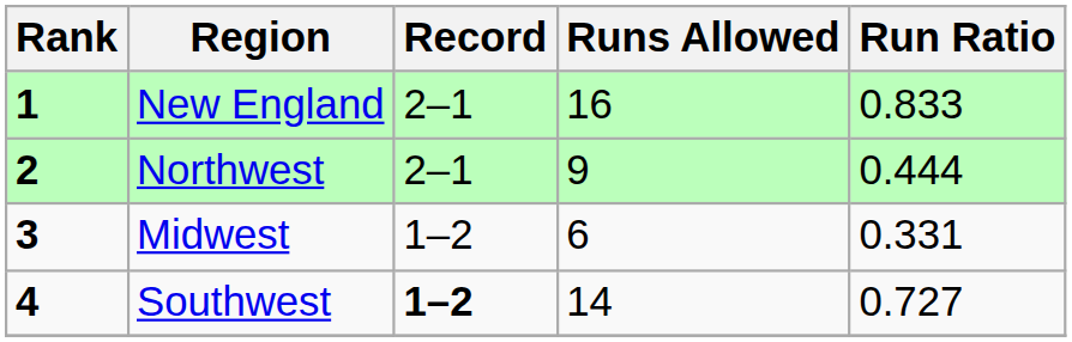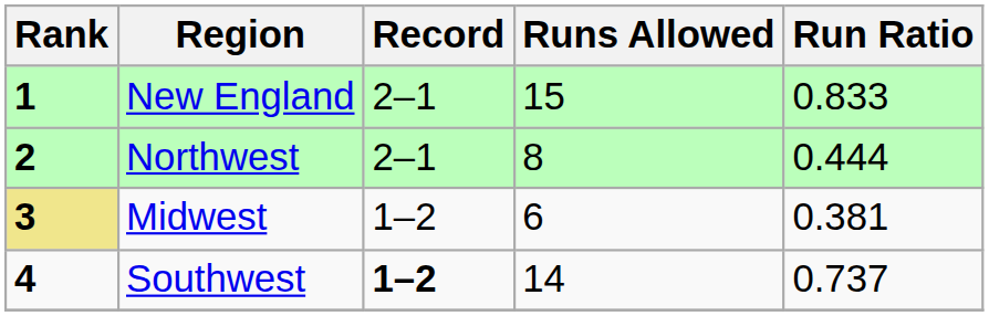New England | Runs Allowed: 16 -> 15
Northwest | Runs Allowed: 9 -> 8
Midwest | Rank: no background -> khaki background
Midwest | Run Ratio: 0.331 -> 0.381
Southwest | Run Ratio: 0.727 -> 0.737
